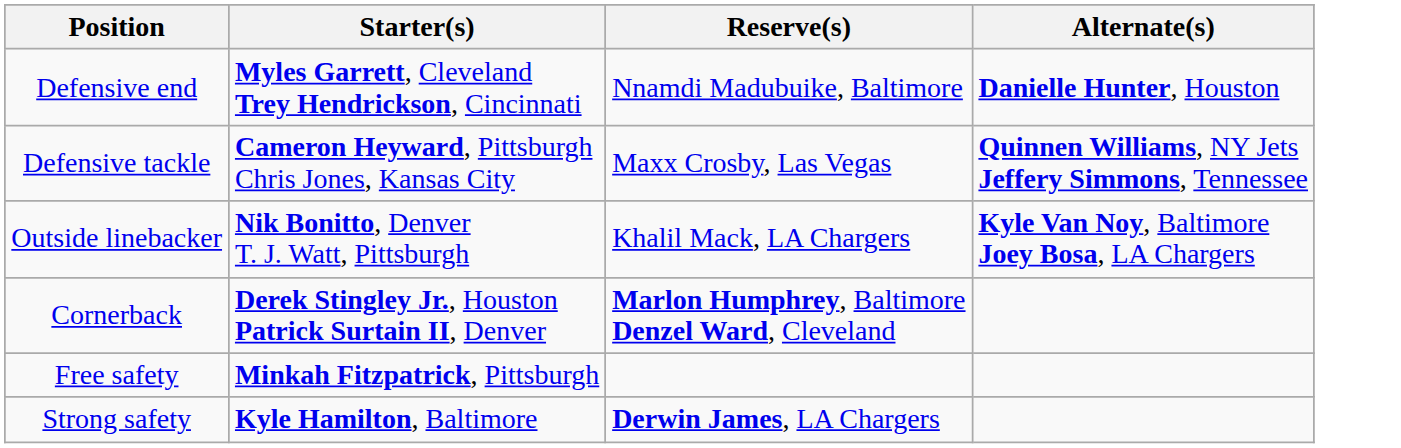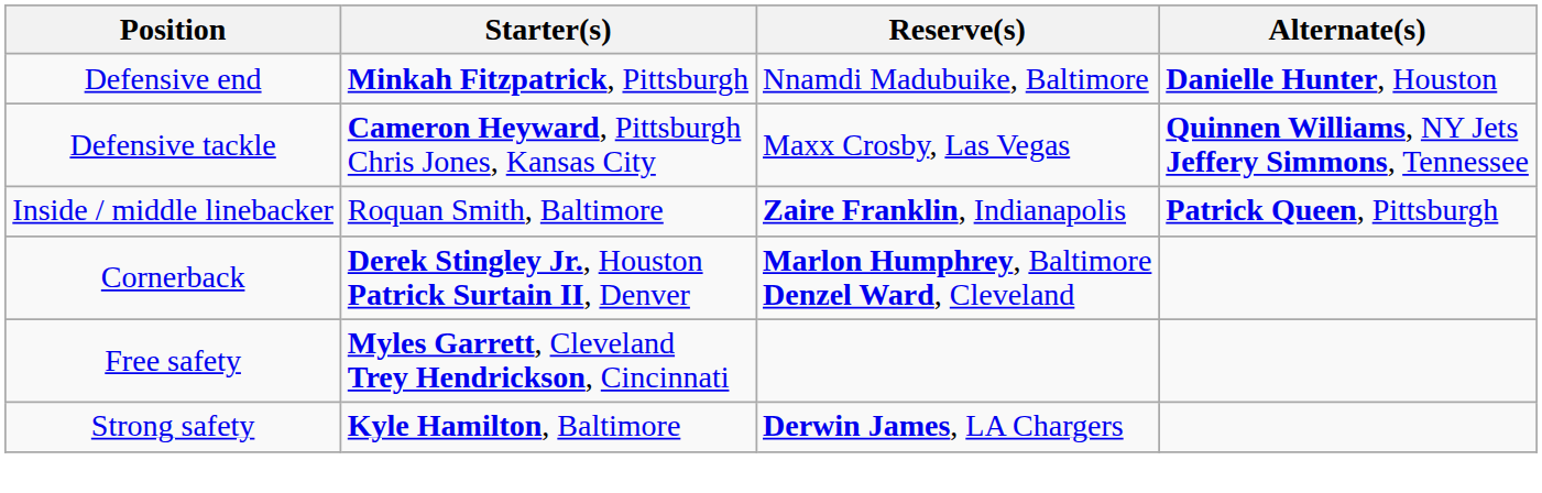Defensive end | Starter(s): Myles Garrett, Cleveland Trey Hendrickson, Cincinnati -> Minkah Fitzpatrick, Pittsburgh
- row: Outside linebacker | Nik Bonitto, Denver T. J. Watt, Pittsburgh | Khalil Mack, LA Chargers | Kyle Van Noy, Baltimore Joey Bosa, LA Chargers
+ row: Inside / middle linebacker | Roquan Smith, Baltimore | Zaire Franklin, Indianapolis | Patrick Queen, Pittsburgh
Free safety | Starter(s): Minkah Fitzpatrick, Pittsburgh -> Myles Garrett, Cleveland Trey Hendrickson, Cincinnati
